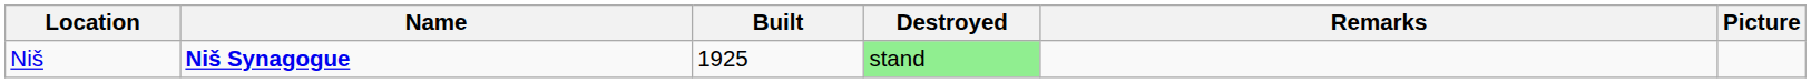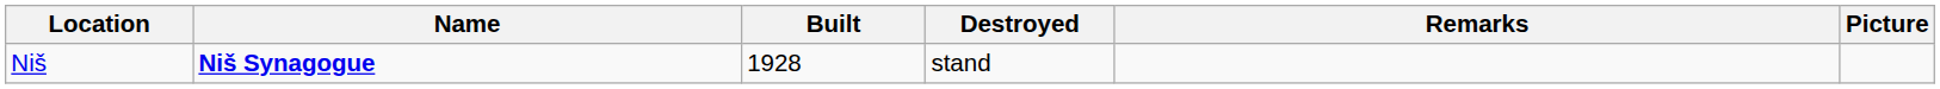Niš | Built: 1925 -> 1928
Niš | Destroyed: lightgreen background -> no background
